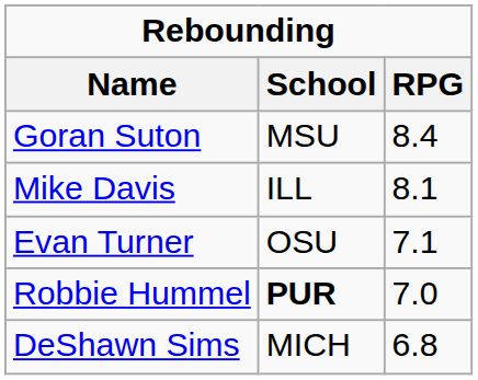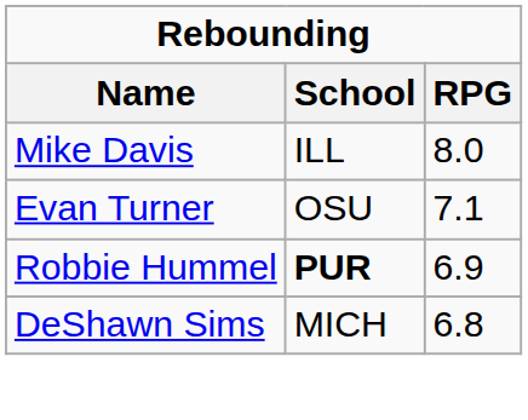- row: Goran Suton | MSU | 8.4
Mike Davis | RPG: 8.1 -> 8.0
Robbie Hummel | RPG: 7.0 -> 6.9
